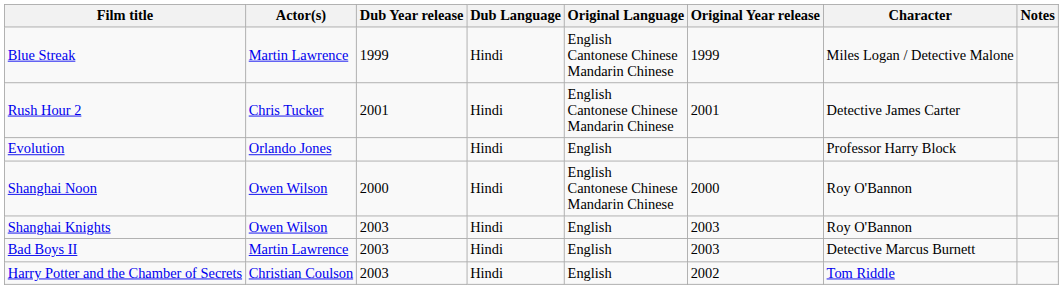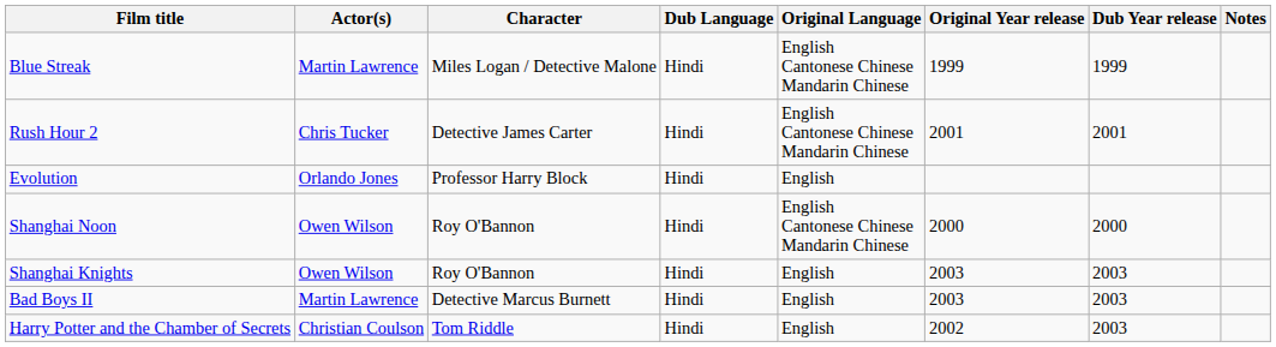columns swapped: Character <-> Dub Year release
